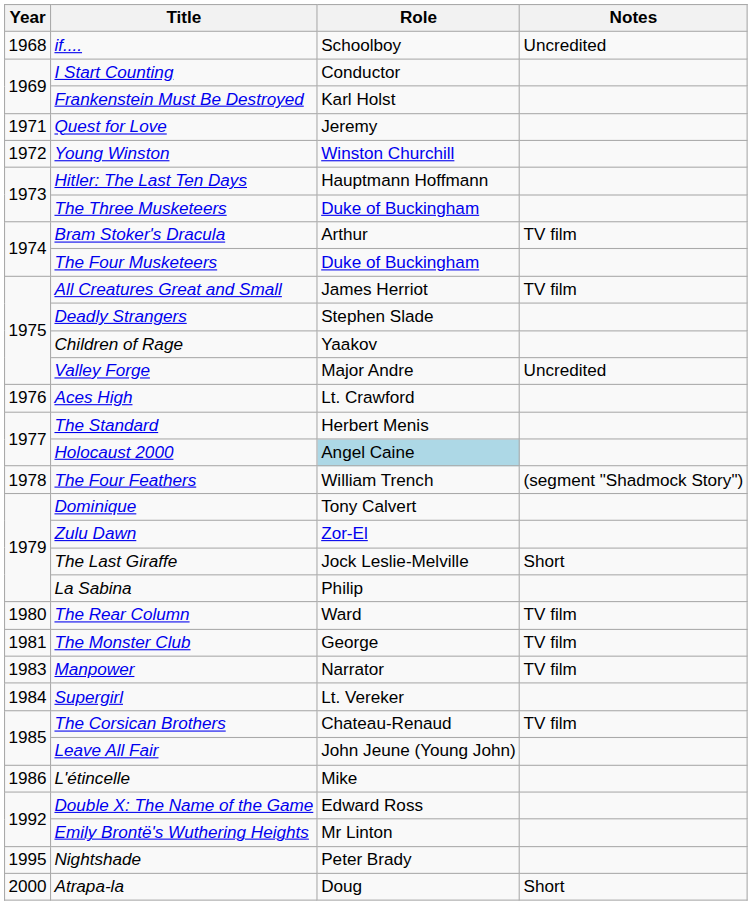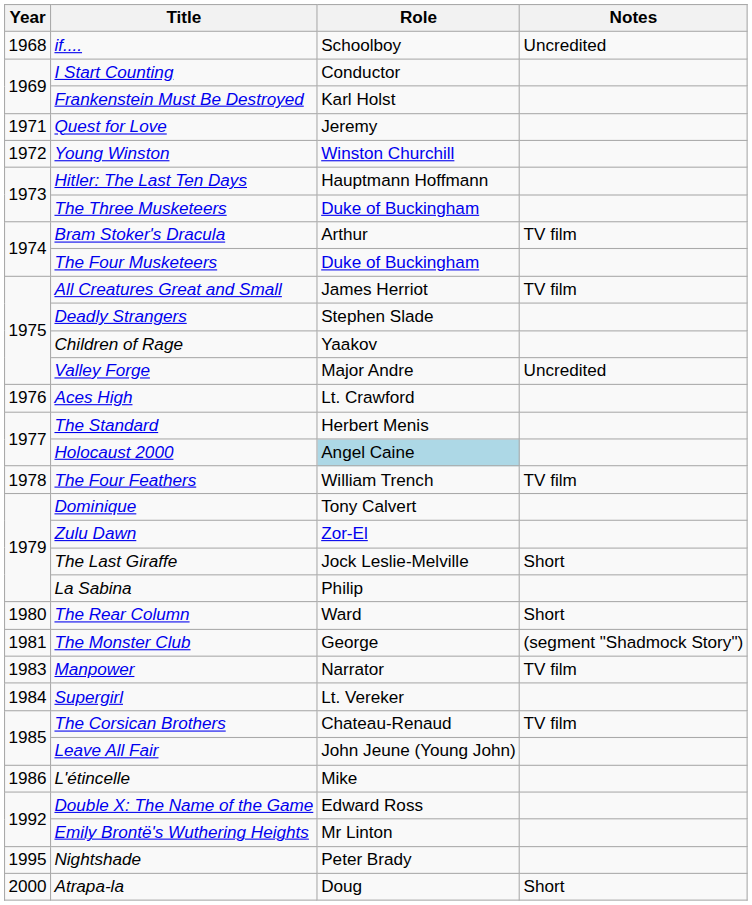The Four Feathers | Notes: (segment "Shadmock Story") -> TV film
The Rear Column | Notes: TV film -> Short
The Monster Club | Notes: TV film -> (segment "Shadmock Story")
